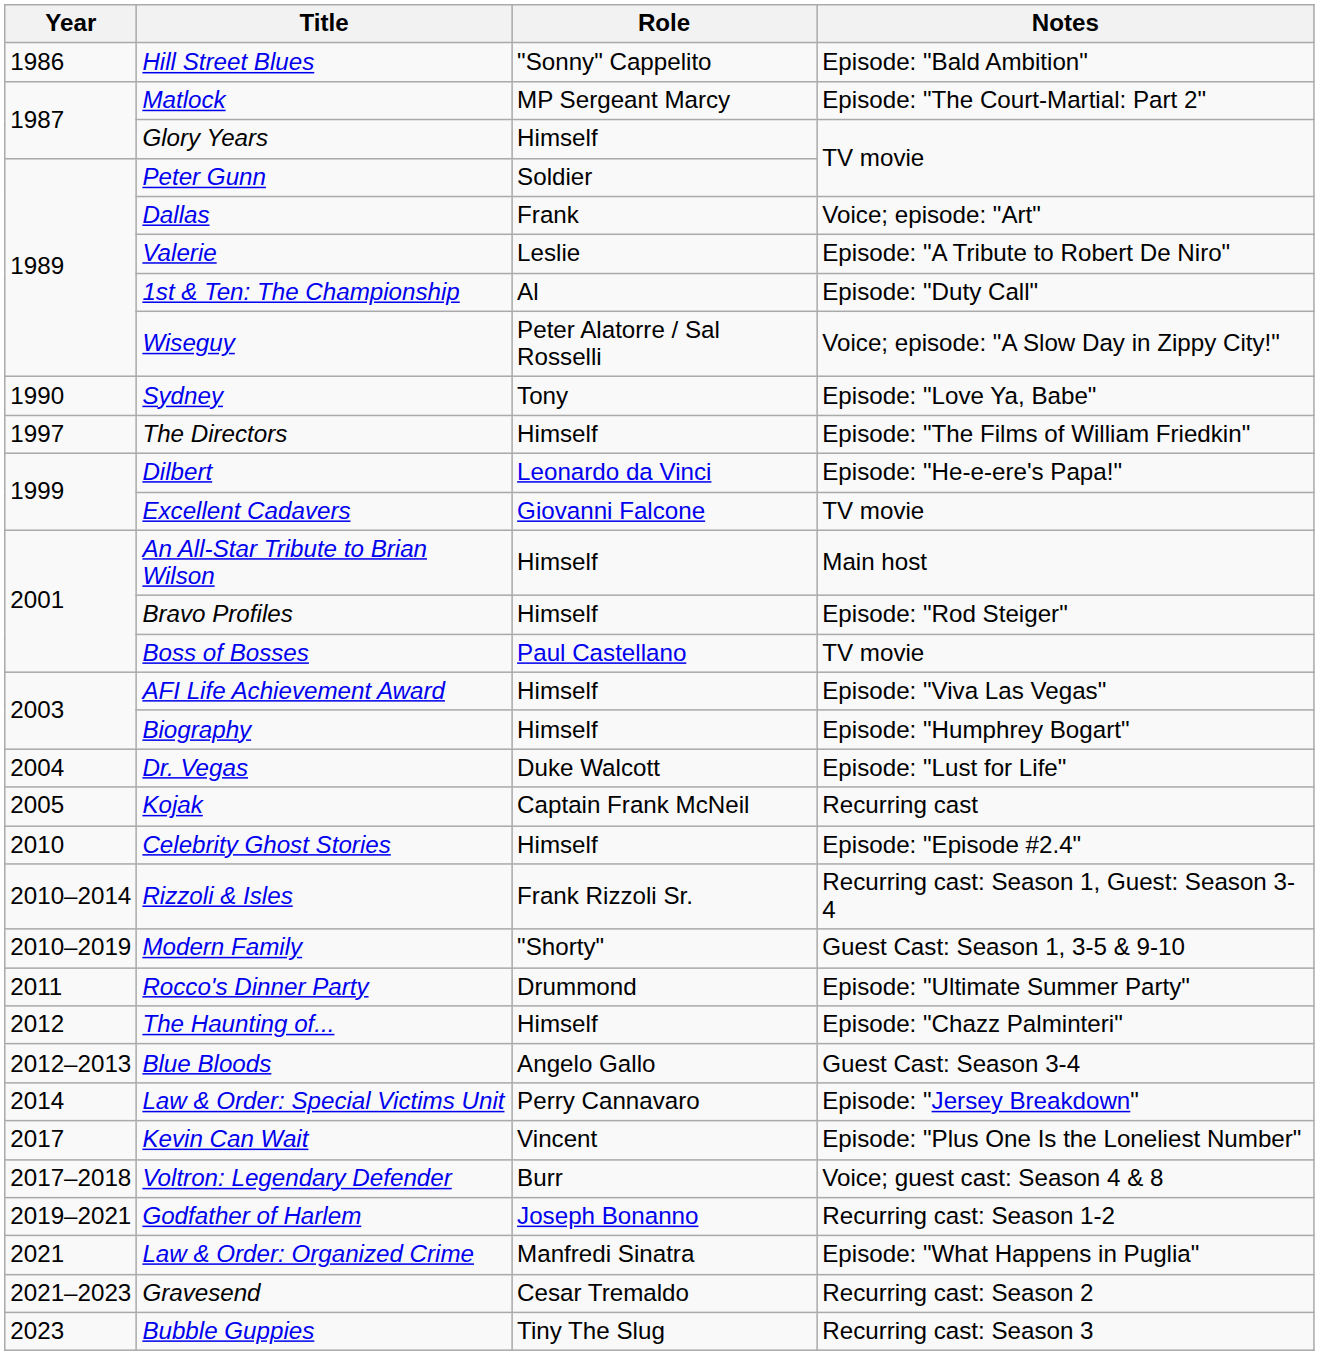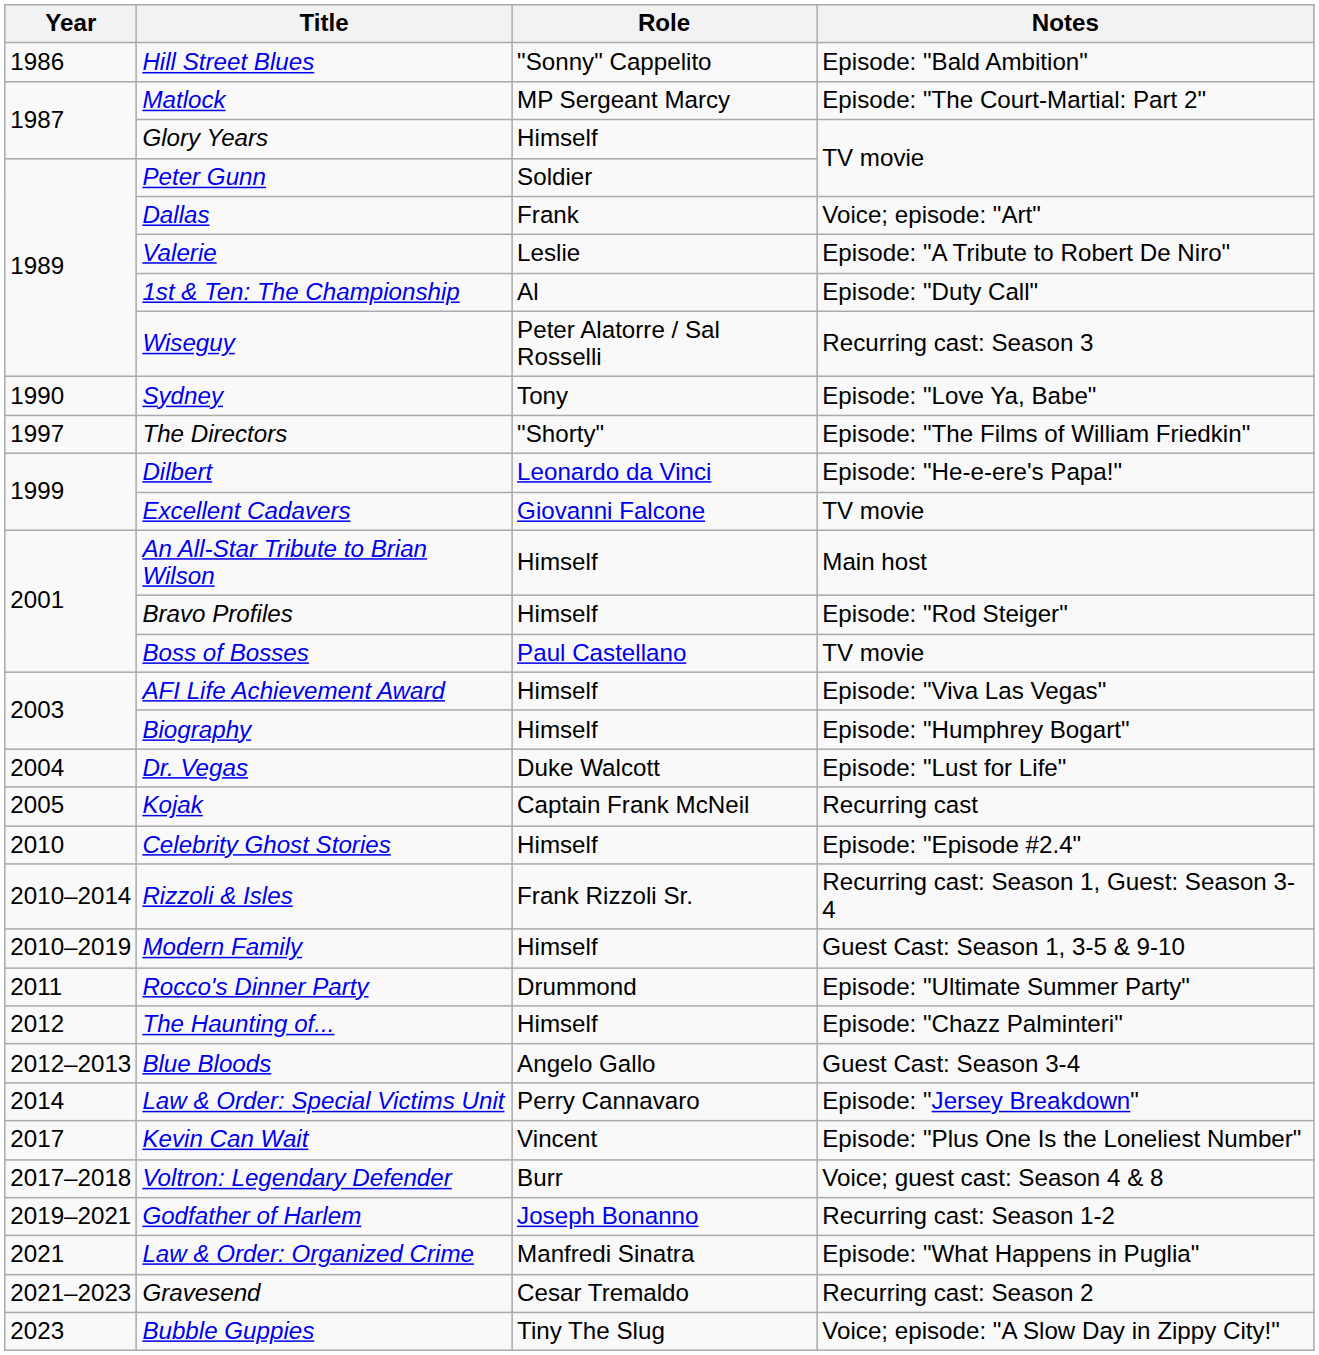Wiseguy | Notes: Voice; episode: "A Slow Day in Zippy City!" -> Recurring cast: Season 3
The Directors | Role: Himself -> "Shorty"
Modern Family | Role: "Shorty" -> Himself
Bubble Guppies | Notes: Recurring cast: Season 3 -> Voice; episode: "A Slow Day in Zippy City!"
